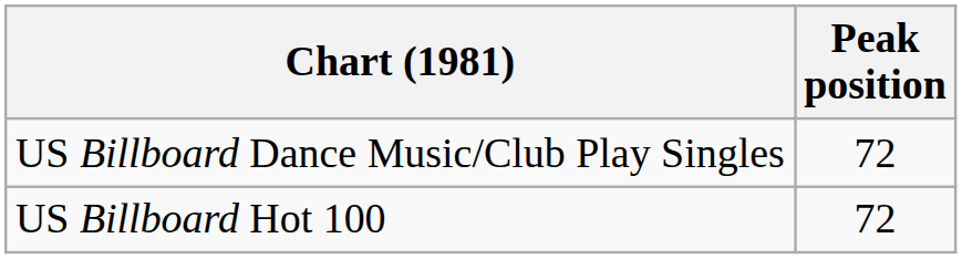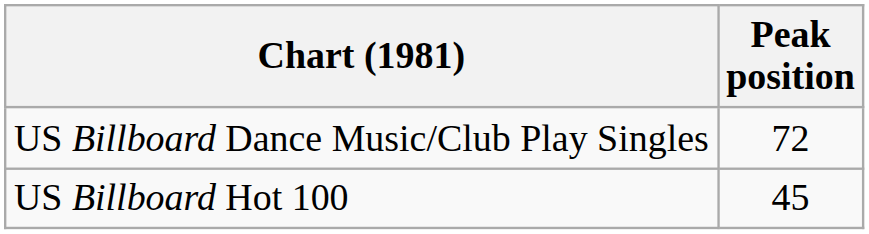US Billboard Hot 100 | Peak position: 72 -> 45
